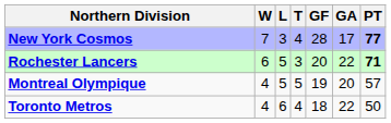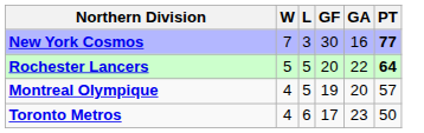- column: T | 4 | 3 | 5 | 4
New York Cosmos | GF: 28 -> 30
New York Cosmos | GA: 17 -> 16
Rochester Lancers | W: 6 -> 5
Rochester Lancers | PT: 71 -> 64
Toronto Metros | GF: 18 -> 17
Toronto Metros | GA: 22 -> 23
